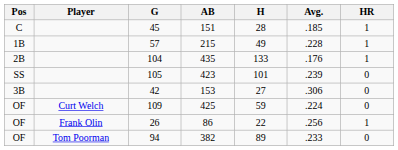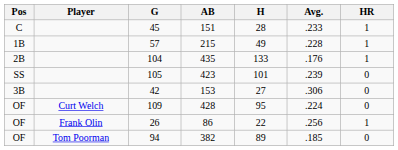45 | Avg.: .185 -> .233
109 | AB: 425 -> 428
109 | H: 59 -> 95
94 | Avg.: .233 -> .185
